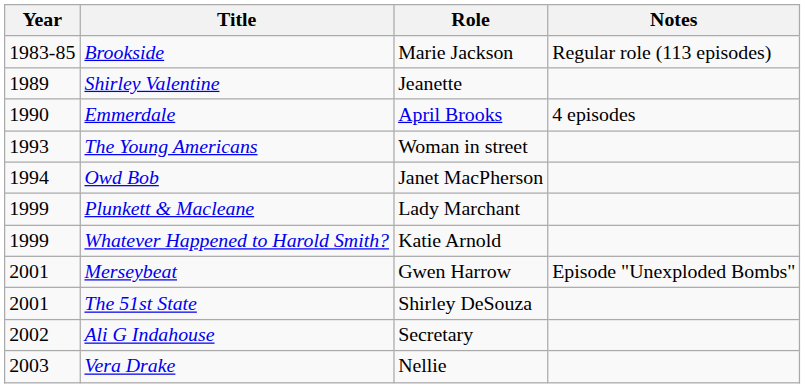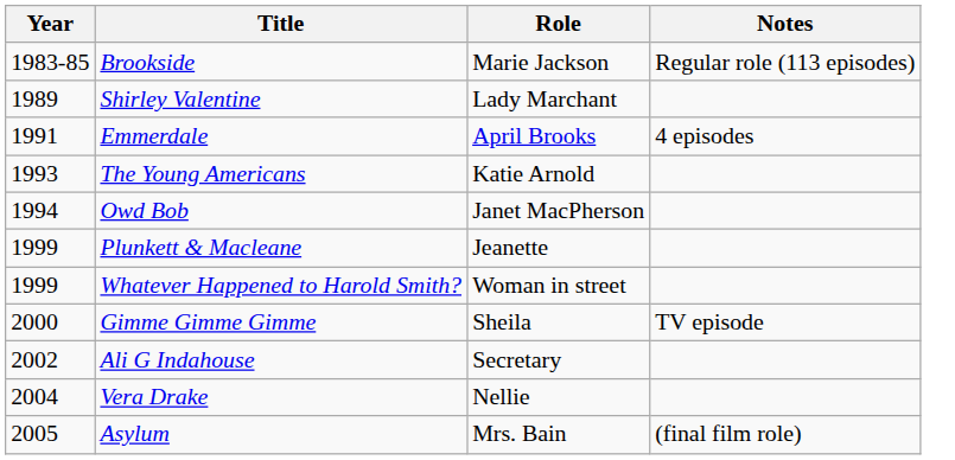Shirley Valentine | Role: Jeanette -> Lady Marchant
Emmerdale | Year: 1990 -> 1991
The Young Americans | Role: Woman in street -> Katie Arnold
Plunkett & Macleane | Role: Lady Marchant -> Jeanette
Whatever Happened to Harold Smith? | Role: Katie Arnold -> Woman in street
+ row: 2000 | Gimme Gimme Gimme | Sheila | TV episode
- row: 2001 | Merseybeat | Gwen Harrow | Episode "Unexploded Bombs"
- row: 2001 | The 51st State | Shirley DeSouza
Vera Drake | Year: 2003 -> 2004
+ row: 2005 | Asylum | Mrs. Bain | (final film role)
